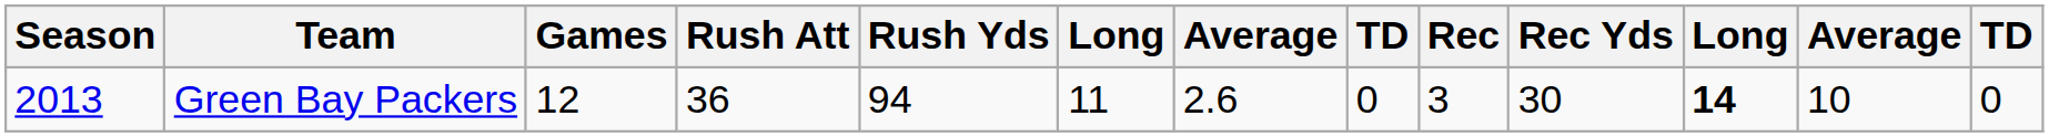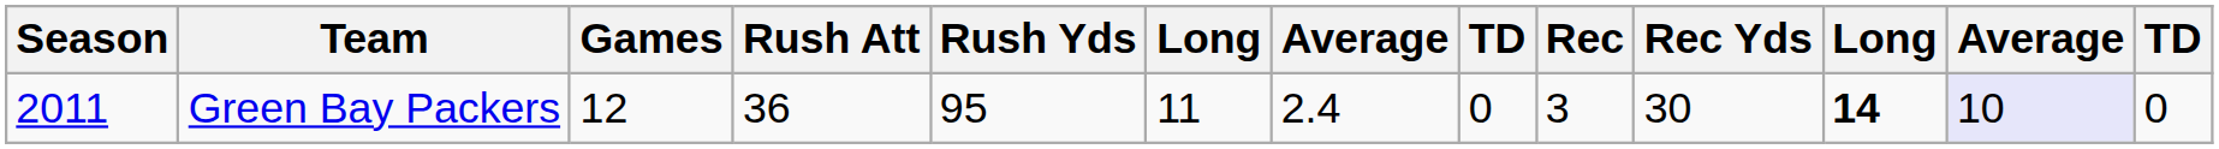Green Bay Packers | Season: 2013 -> 2011
Green Bay Packers | Rush Yds: 94 -> 95
Green Bay Packers | column 7: 2.6 -> 2.4
Green Bay Packers | column 12: no background -> lavender background
